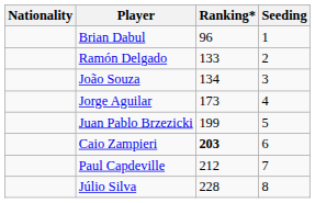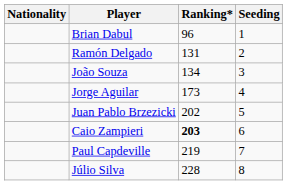Ramón Delgado | Ranking*: 133 -> 131
Juan Pablo Brzezicki | Ranking*: 199 -> 202
Paul Capdeville | Ranking*: 212 -> 219
